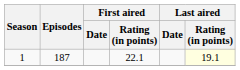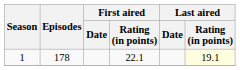1 | Episodes: 187 -> 178
